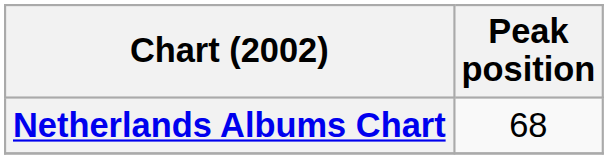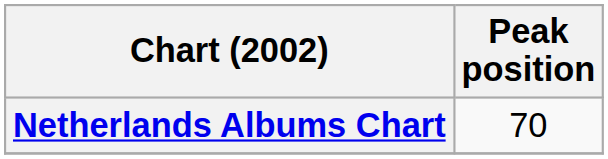Netherlands Albums Chart | Peak position: 68 -> 70
